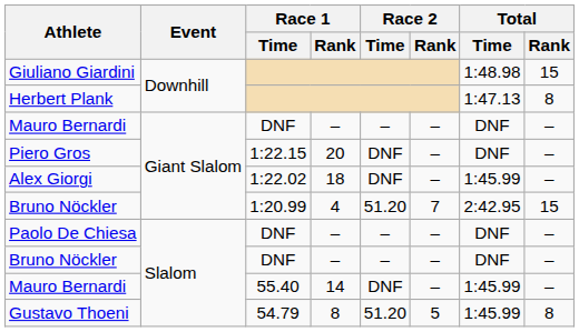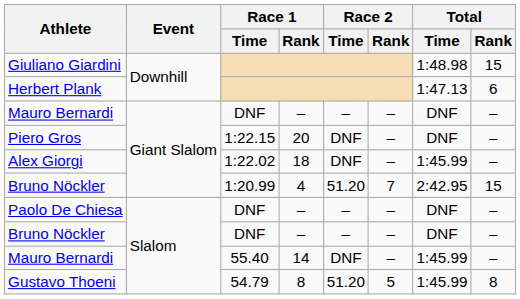Herbert Plank | Total / Rank: 8 -> 6
